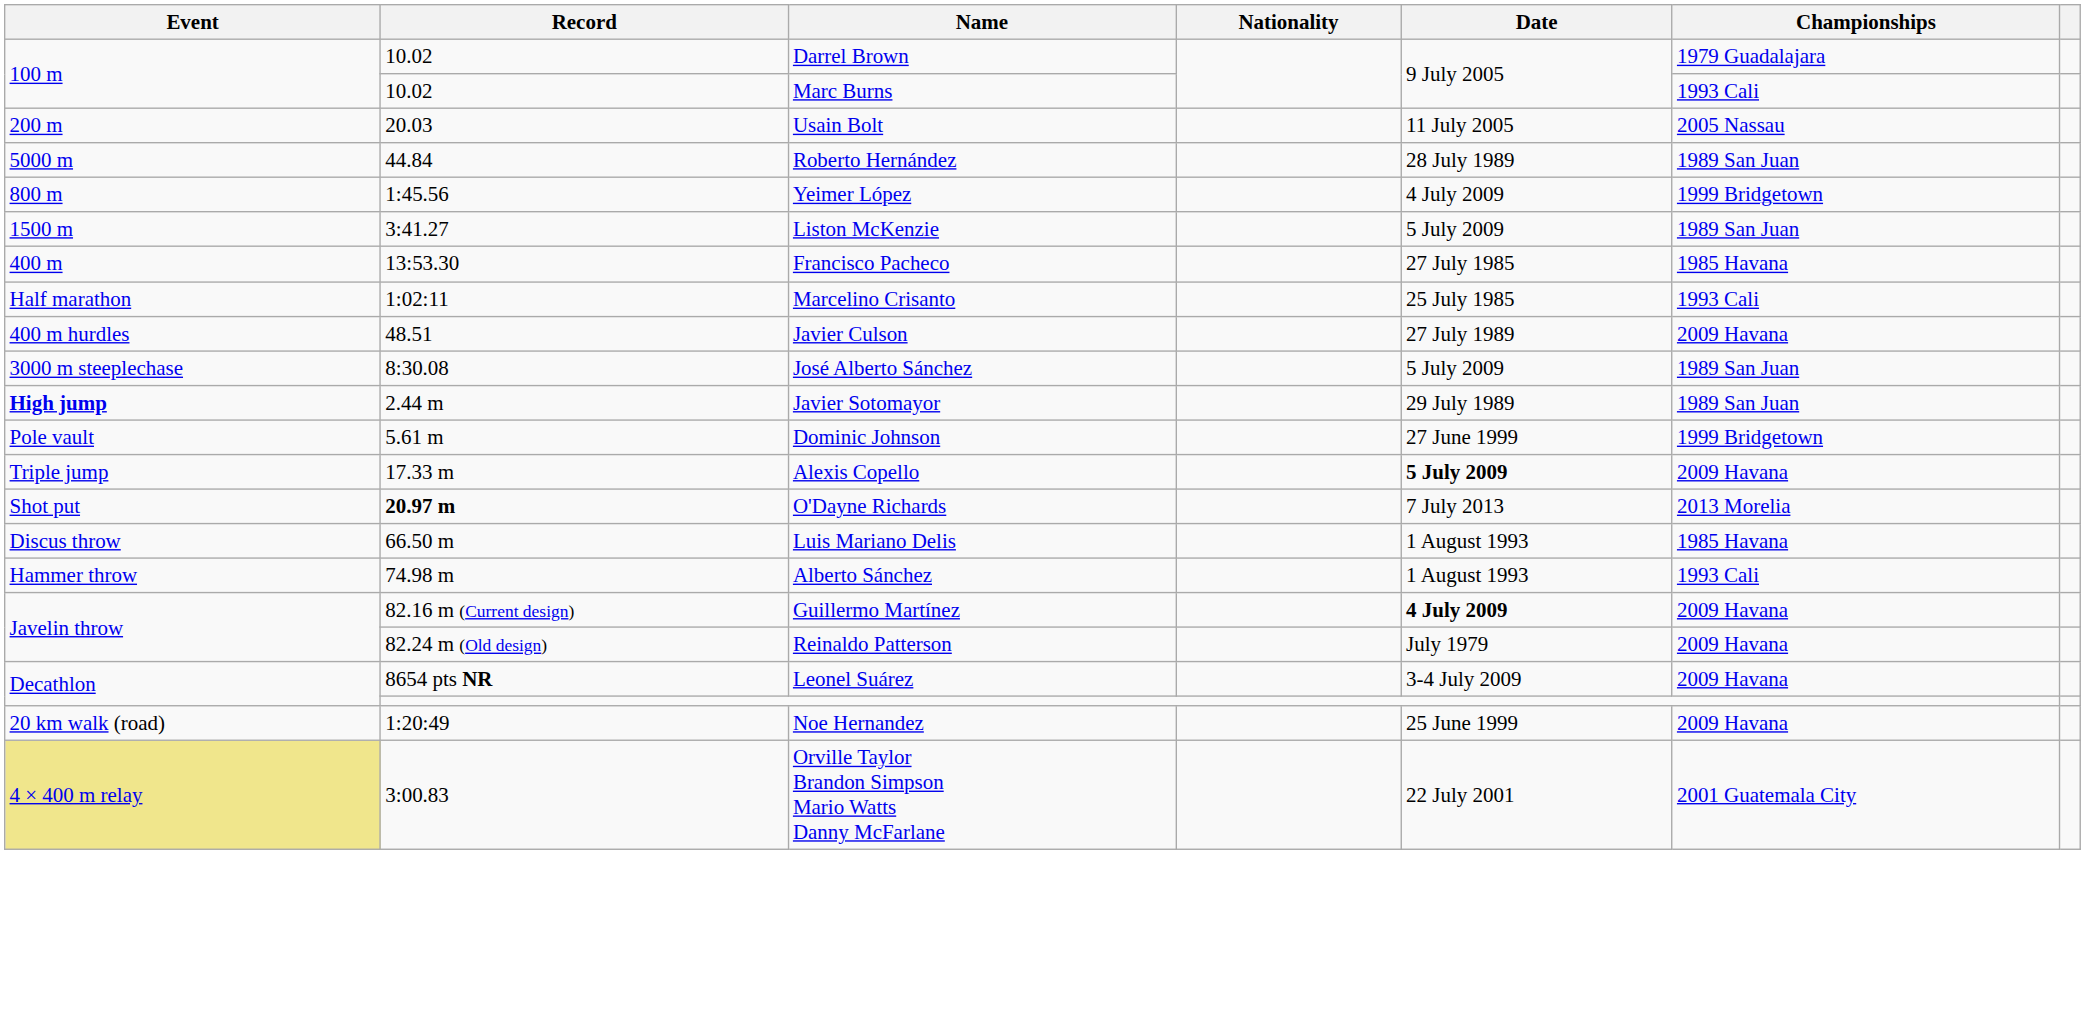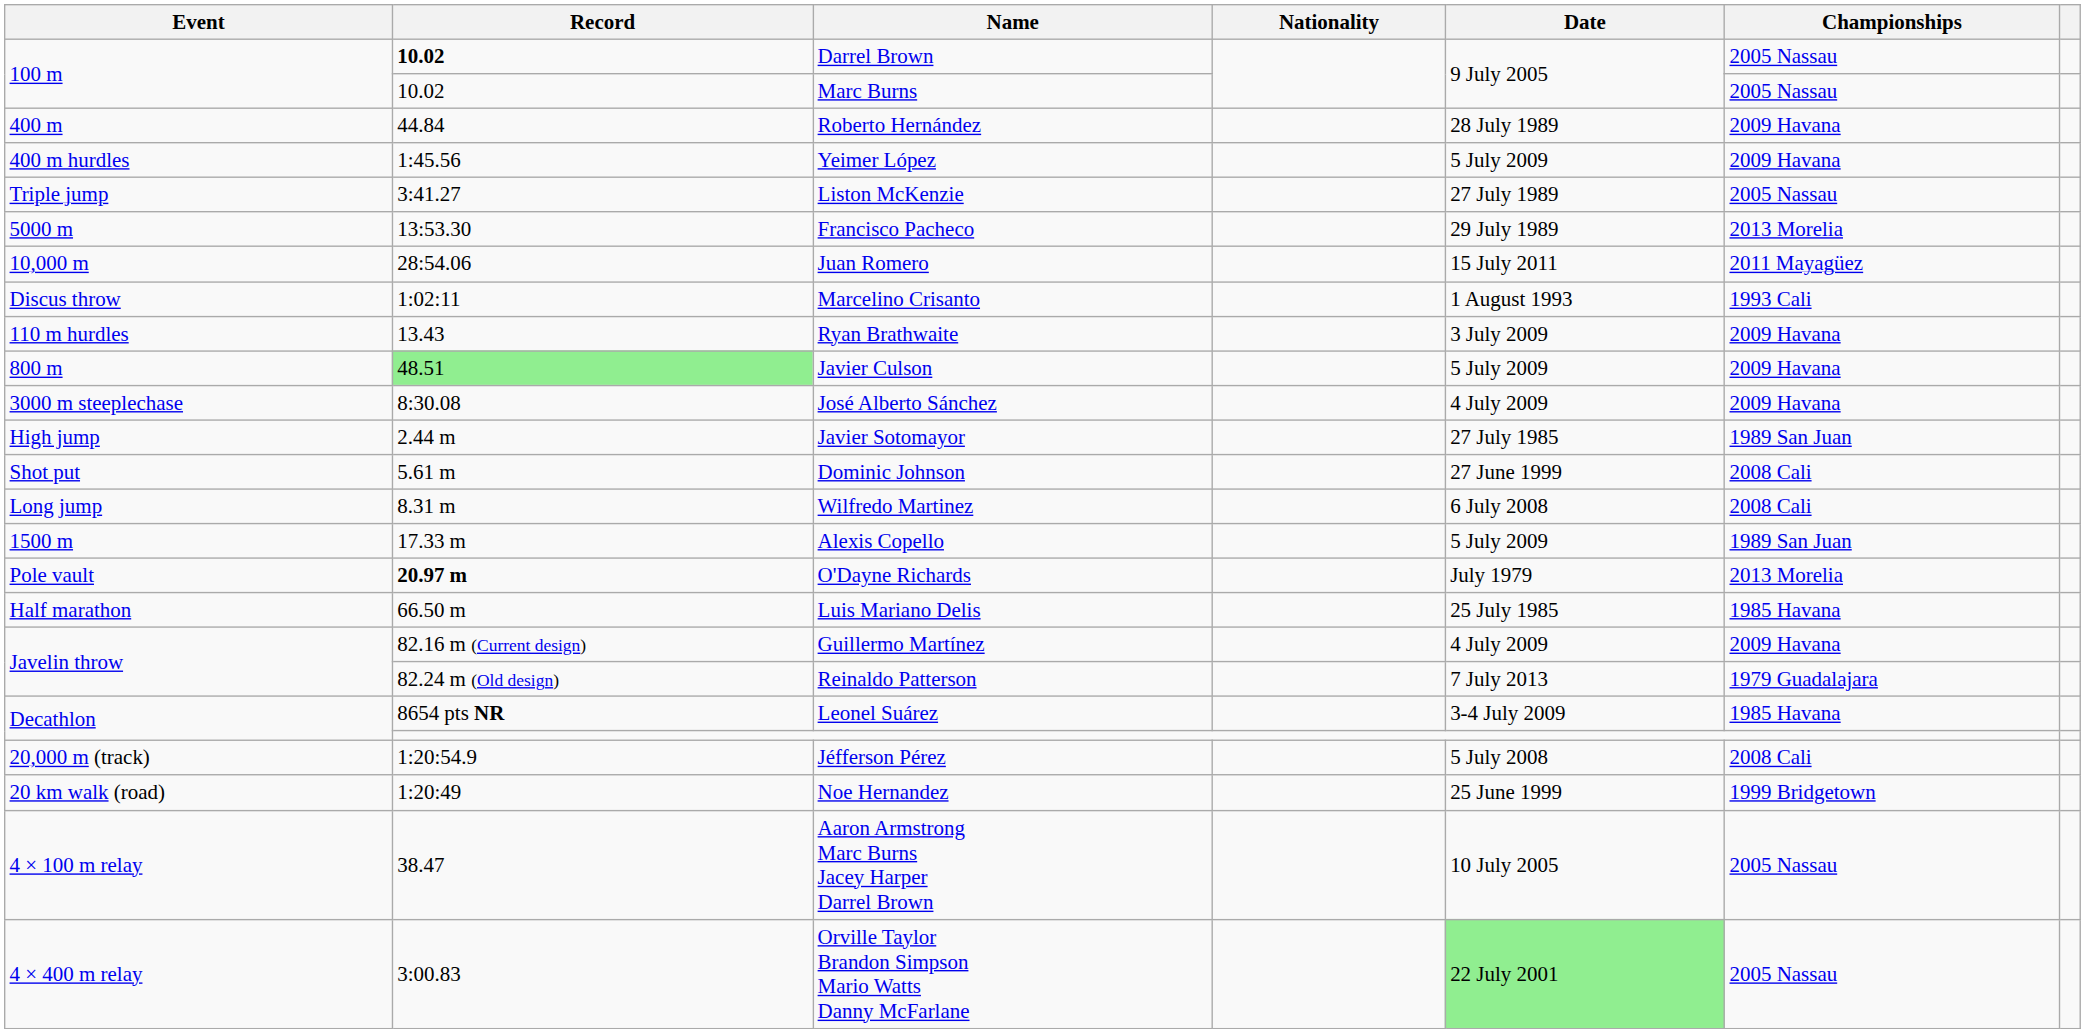Darrel Brown | Record: normal -> bold
Darrel Brown | Championships: 1979 Guadalajara -> 2005 Nassau
Marc Burns | Championships: 1993 Cali -> 2005 Nassau
- row: 200 m | 20.03 | Usain Bolt | 11 July 2005 | 2005 Nassau
Roberto Hernández | Event: 5000 m -> 400 m
Roberto Hernández | Championships: 1989 San Juan -> 2009 Havana
Yeimer López | Event: 800 m -> 400 m hurdles
Yeimer López | Date: 4 July 2009 -> 5 July 2009
Yeimer López | Championships: 1999 Bridgetown -> 2009 Havana
Liston McKenzie | Event: 1500 m -> Triple jump
Liston McKenzie | Date: 5 July 2009 -> 27 July 1989
Liston McKenzie | Championships: 1989 San Juan -> 2005 Nassau
Francisco Pacheco | Event: 400 m -> 5000 m
Francisco Pacheco | Date: 27 July 1985 -> 29 July 1989
Francisco Pacheco | Championships: 1985 Havana -> 2013 Morelia
+ row: 10,000 m | 28:54.06 | Juan Romero | 15 July 2011 | 2011 Mayagüez
Marcelino Crisanto | Event: Half marathon -> Discus throw
Marcelino Crisanto | Date: 25 July 1985 -> 1 August 1993
+ row: 110 m hurdles | 13.43 | Ryan Brathwaite | 3 July 2009 | 2009 Havana
Javier Culson | Event: 400 m hurdles -> 800 m
Javier Culson | Record: no background -> lightgreen background
Javier Culson | Date: 27 July 1989 -> 5 July 2009
José Alberto Sánchez | Date: 5 July 2009 -> 4 July 2009
José Alberto Sánchez | Championships: 1989 San Juan -> 2009 Havana
Javier Sotomayor | Event: bold -> normal
Javier Sotomayor | Date: 29 July 1989 -> 27 July 1985
Dominic Johnson | Event: Pole vault -> Shot put
Dominic Johnson | Championships: 1999 Bridgetown -> 2008 Cali
+ row: Long jump | 8.31 m | Wilfredo Martinez | 6 July 2008 | 2008 Cali
Alexis Copello | Event: Triple jump -> 1500 m
Alexis Copello | Date: bold -> normal
Alexis Copello | Championships: 2009 Havana -> 1989 San Juan
O'Dayne Richards | Event: Shot put -> Pole vault
O'Dayne Richards | Date: 7 July 2013 -> July 1979
Luis Mariano Delis | Event: Discus throw -> Half marathon
Luis Mariano Delis | Date: 1 August 1993 -> 25 July 1985
- row: Hammer throw | 74.98 m | Alberto Sánchez | 1 August 1993 | 1993 Cali
Guillermo Martínez | Date: bold -> normal
Reinaldo Patterson | Date: July 1979 -> 7 July 2013
Reinaldo Patterson | Championships: 2009 Havana -> 1979 Guadalajara
Leonel Suárez | Championships: 2009 Havana -> 1985 Havana
+ row: 20,000 m (track) | 1:20:54.9 | Jéfferson Pérez | 5 July 2008 | 2008 Cali
Noe Hernandez | Championships: 2009 Havana -> 1999 Bridgetown
+ row: 4 × 100 m relay | 38.47 | Aaron Armstrong Marc Burns Jacey Harper Darrel Brown | 10 July 2005 | 2005 Nassau
Orville Taylor Brandon Simpson Mario Watts Danny McFarlane | Event: khaki background -> no background
Orville Taylor Brandon Simpson Mario Watts Danny McFarlane | Date: no background -> lightgreen background
Orville Taylor Brandon Simpson Mario Watts Danny McFarlane | Championships: 2001 Guatemala City -> 2005 Nassau
